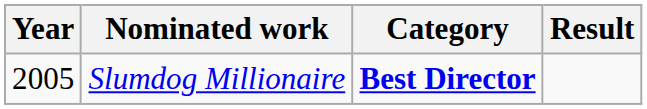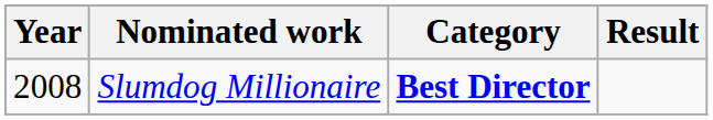Slumdog Millionaire | Year: 2005 -> 2008
